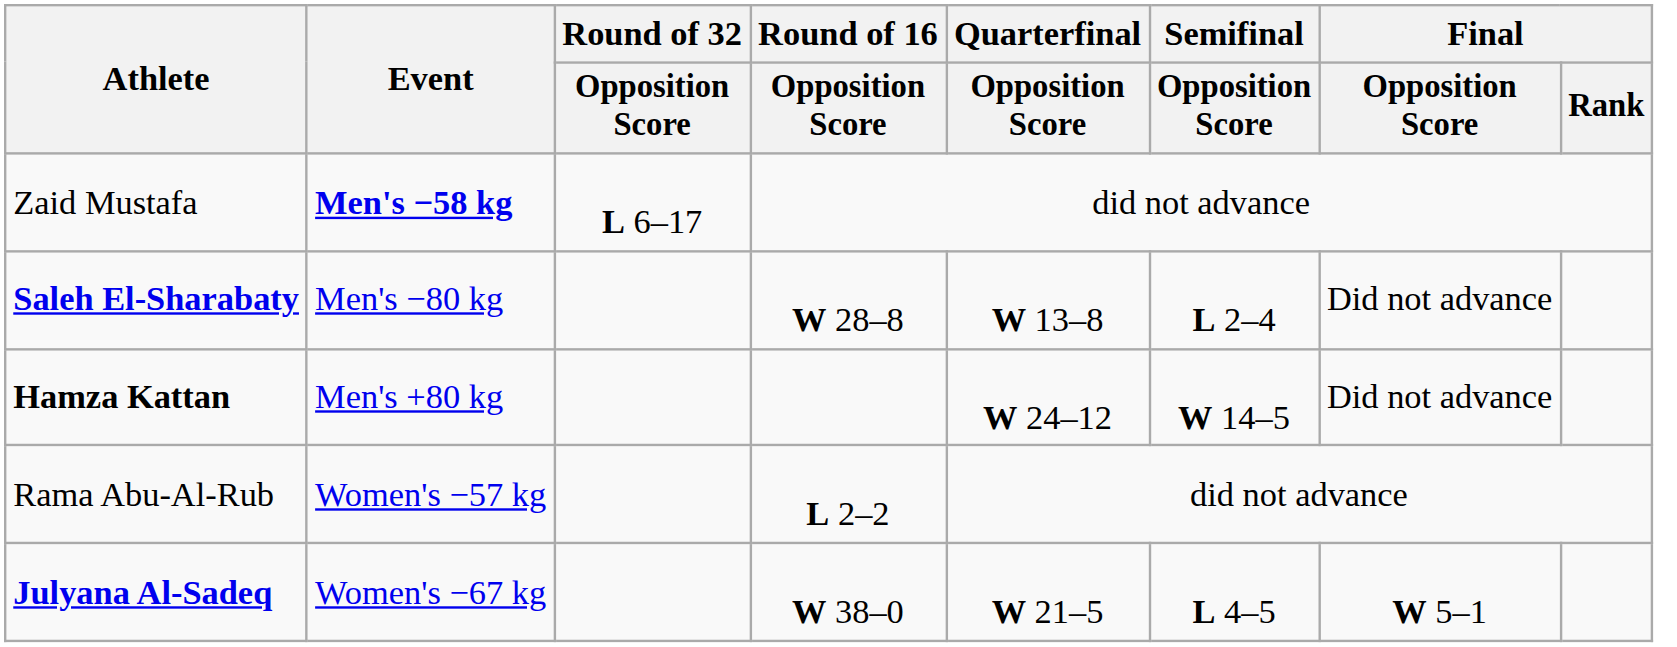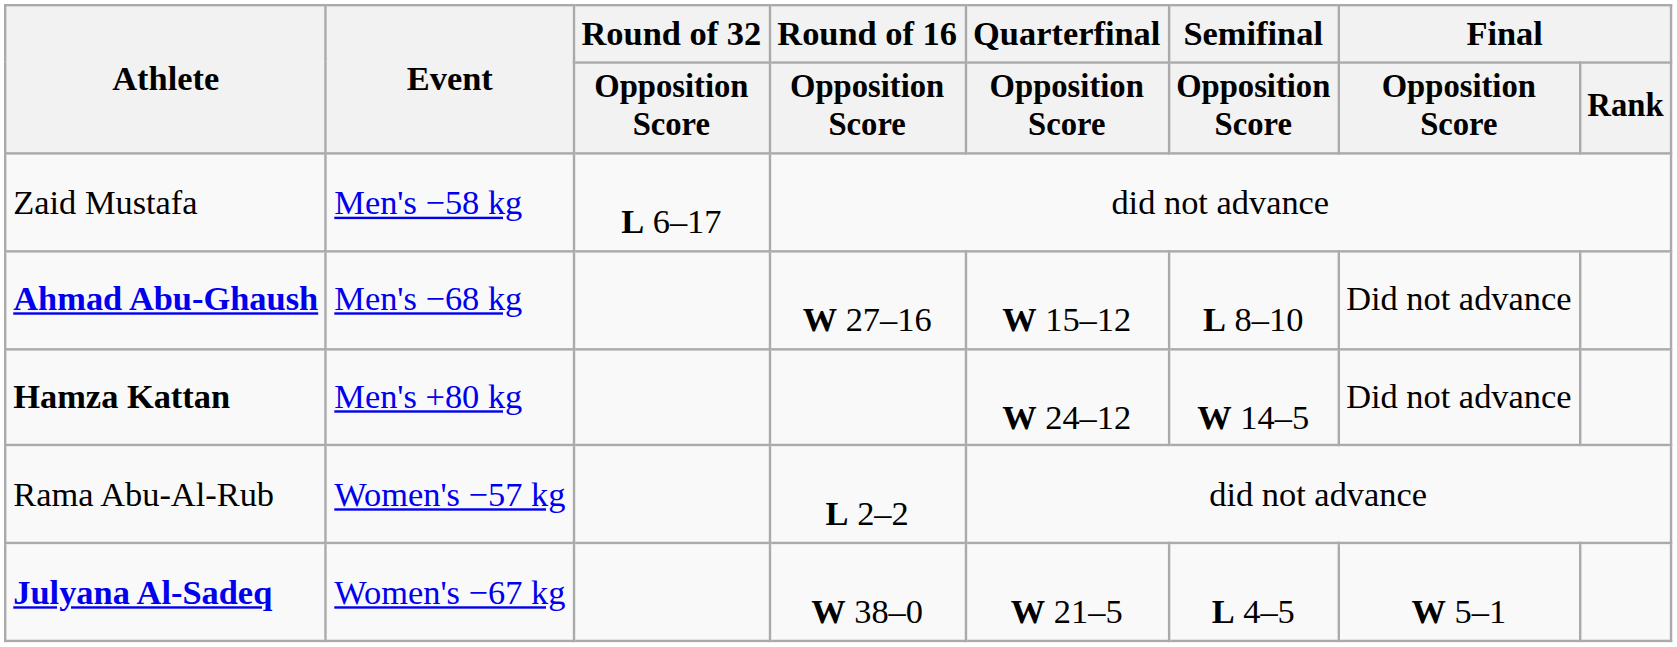Zaid Mustafa | Event: bold -> normal
+ row: Ahmad Abu-Ghaush | Men's −68 kg | W 27–16 | W 15–12 | L 8–10 | Did not advance
- row: Saleh El-Sharabaty | Men's −80 kg | W 28–8 | W 13–8 | L 2–4 | Did not advance
